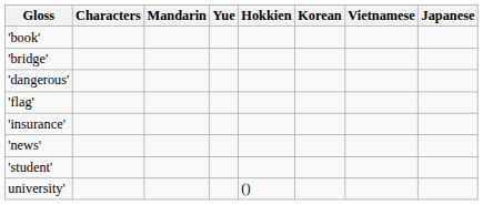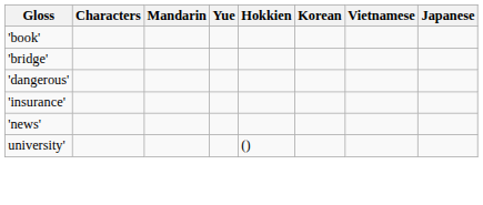- row: 'flag'
- row: 'student'
